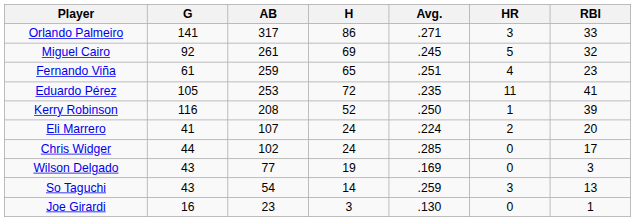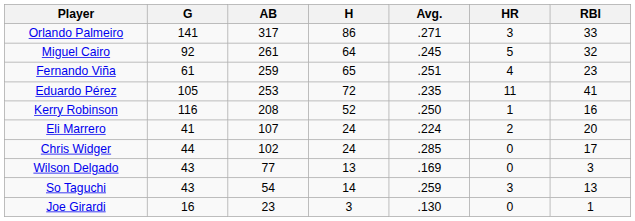Miguel Cairo | H: 69 -> 64
Kerry Robinson | RBI: 39 -> 16
Wilson Delgado | H: 19 -> 13
